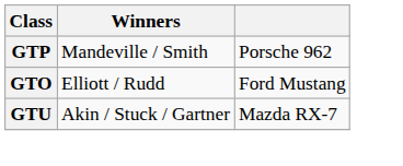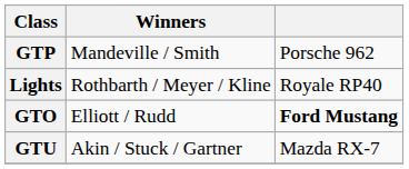+ row: Lights | Rothbarth / Meyer / Kline | Royale RP40
GTO | column 3: normal -> bold
